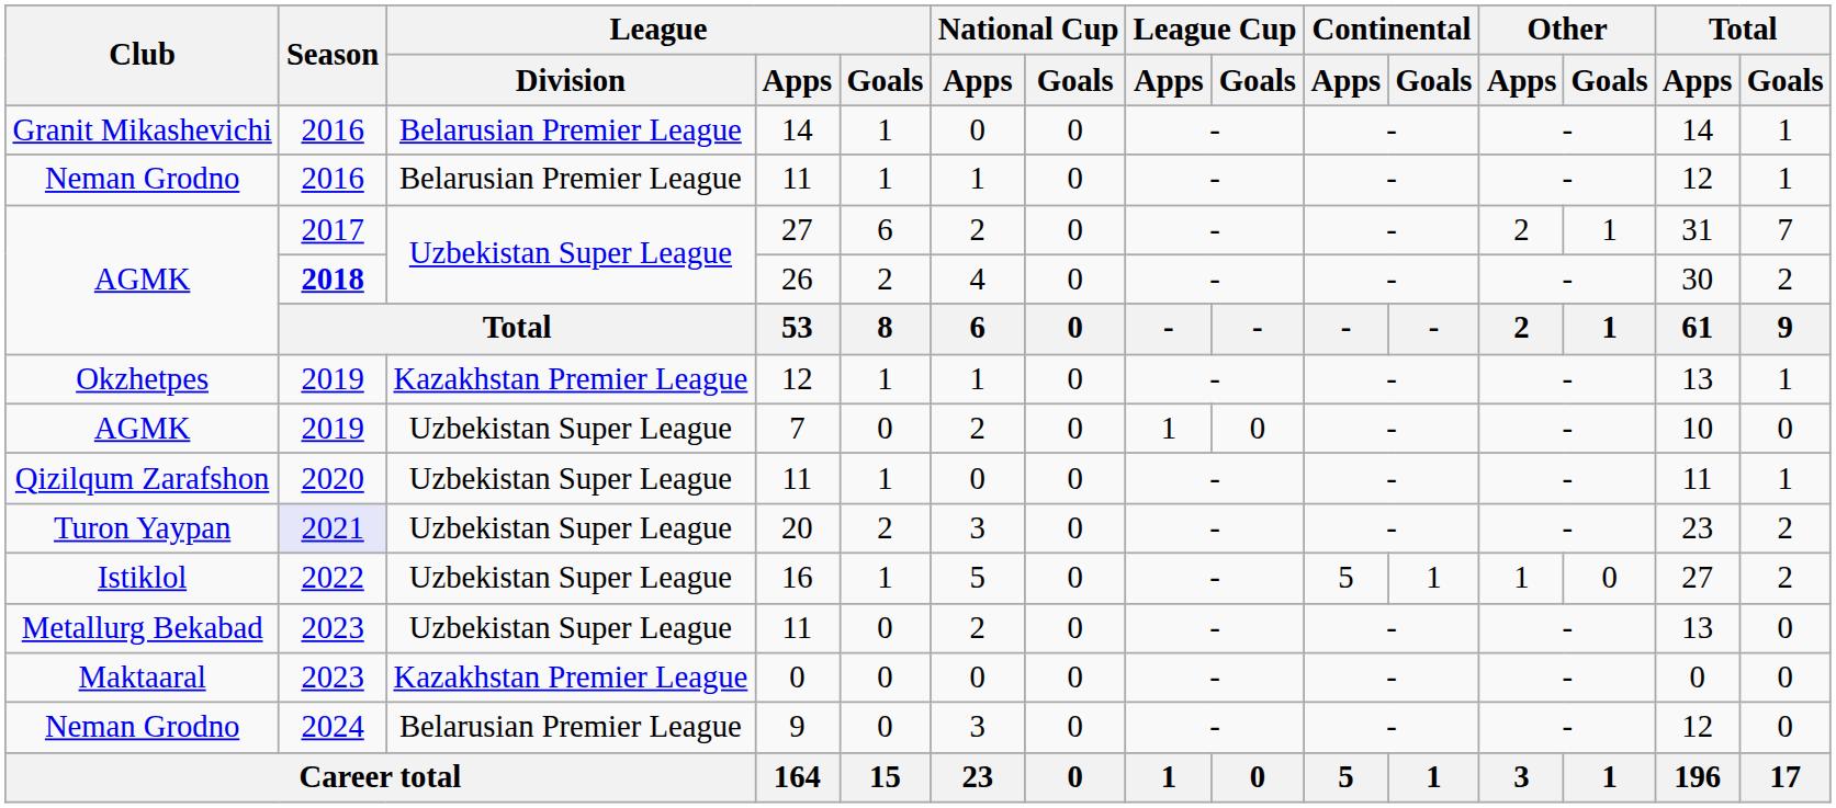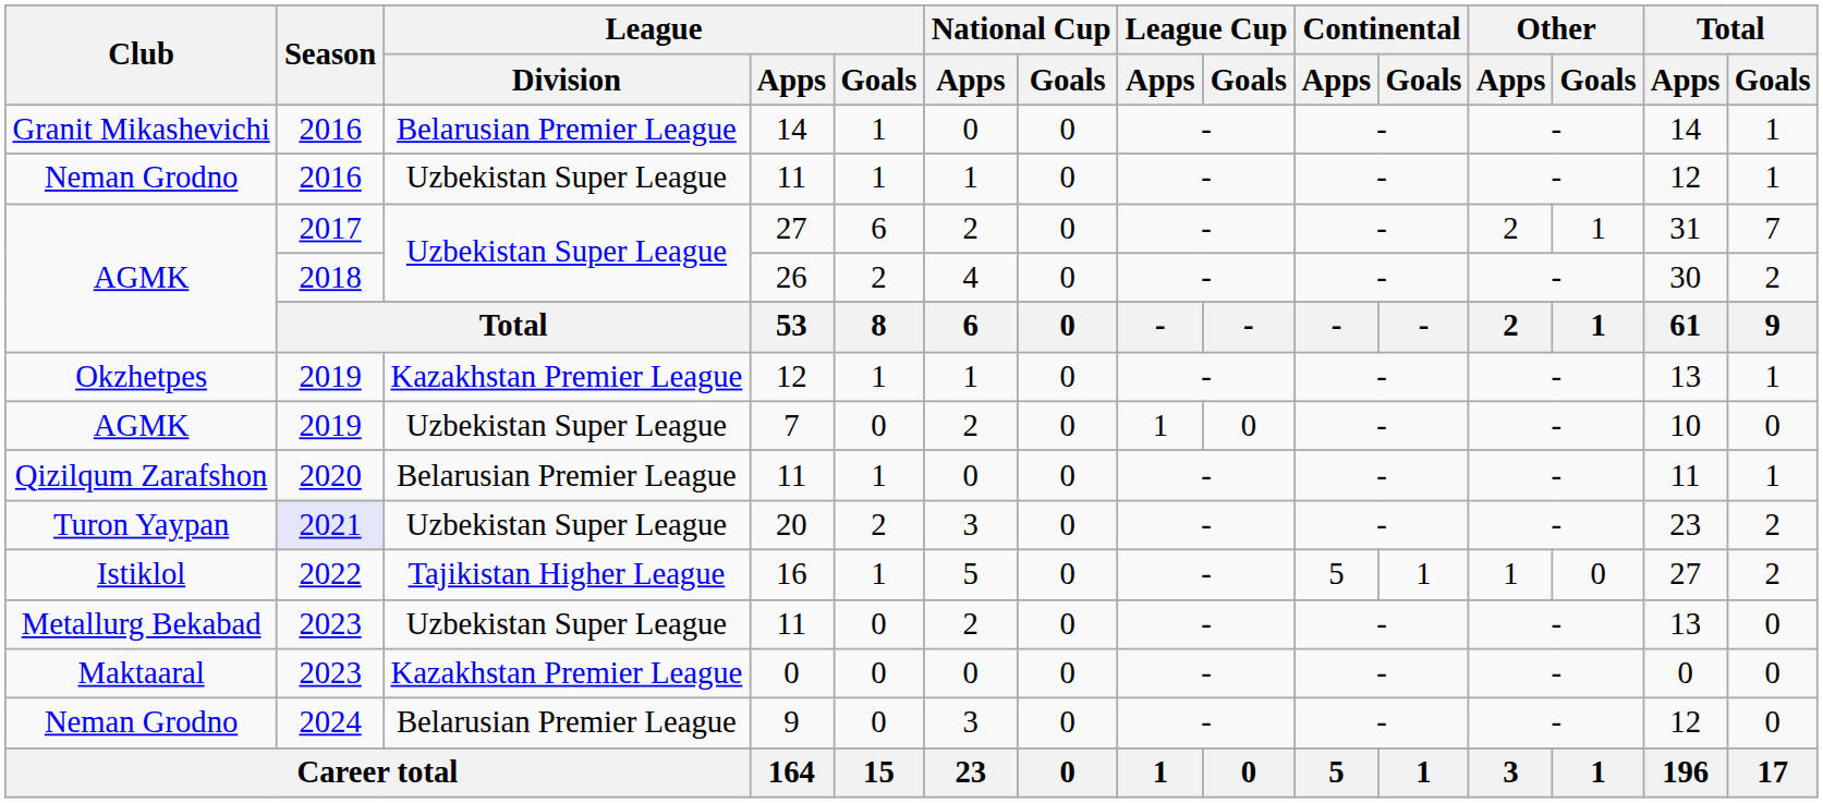Neman Grodno / 11 | League / Division: Belarusian Premier League -> Uzbekistan Super League
26 | Season: bold -> normal
Qizilqum Zarafshon / 11 | League / Division: Uzbekistan Super League -> Belarusian Premier League
16 | League / Division: Uzbekistan Super League -> Tajikistan Higher League
